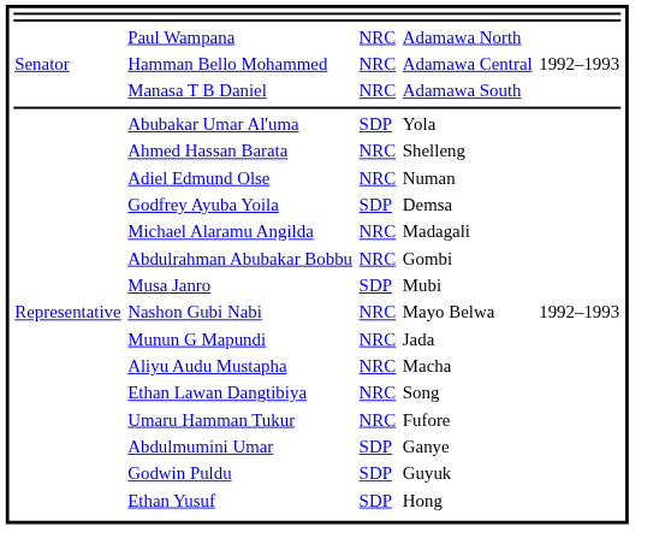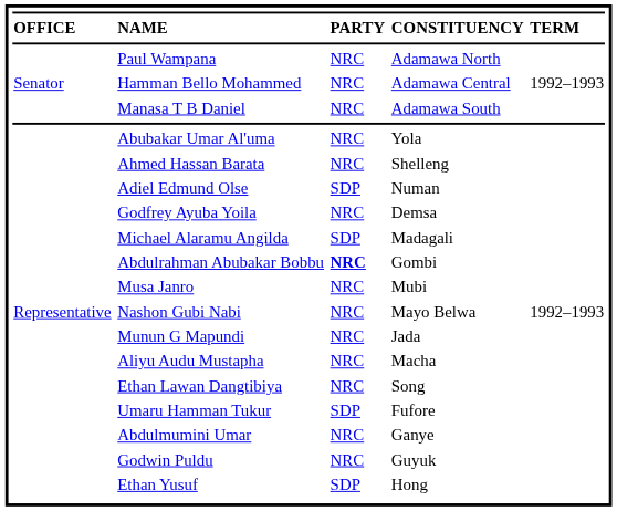+ row: OFFICE | NAME | PARTY | CONSTITUENCY | TERM
Abubakar Umar Al'uma | column 3: SDP -> NRC
Adiel Edmund Olse | column 3: NRC -> SDP
Godfrey Ayuba Yoila | column 3: SDP -> NRC
Michael Alaramu Angilda | column 3: NRC -> SDP
Abdulrahman Abubakar Bobbu | column 3: normal -> bold
Musa Janro | column 3: SDP -> NRC
Umaru Hamman Tukur | column 3: NRC -> SDP
Abdulmumini Umar | column 3: SDP -> NRC
Godwin Puldu | column 3: SDP -> NRC
